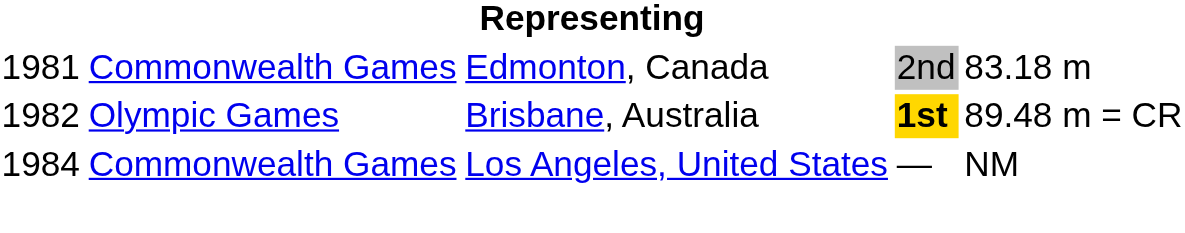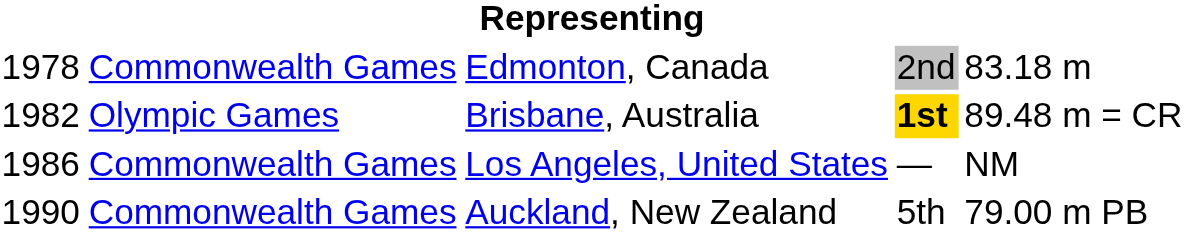Edmonton, Canada | column 1: 1981 -> 1978
Los Angeles, United States | column 1: 1984 -> 1986
+ row: 1990 | Commonwealth Games | Auckland, New Zealand | 5th | 79.00 m PB
